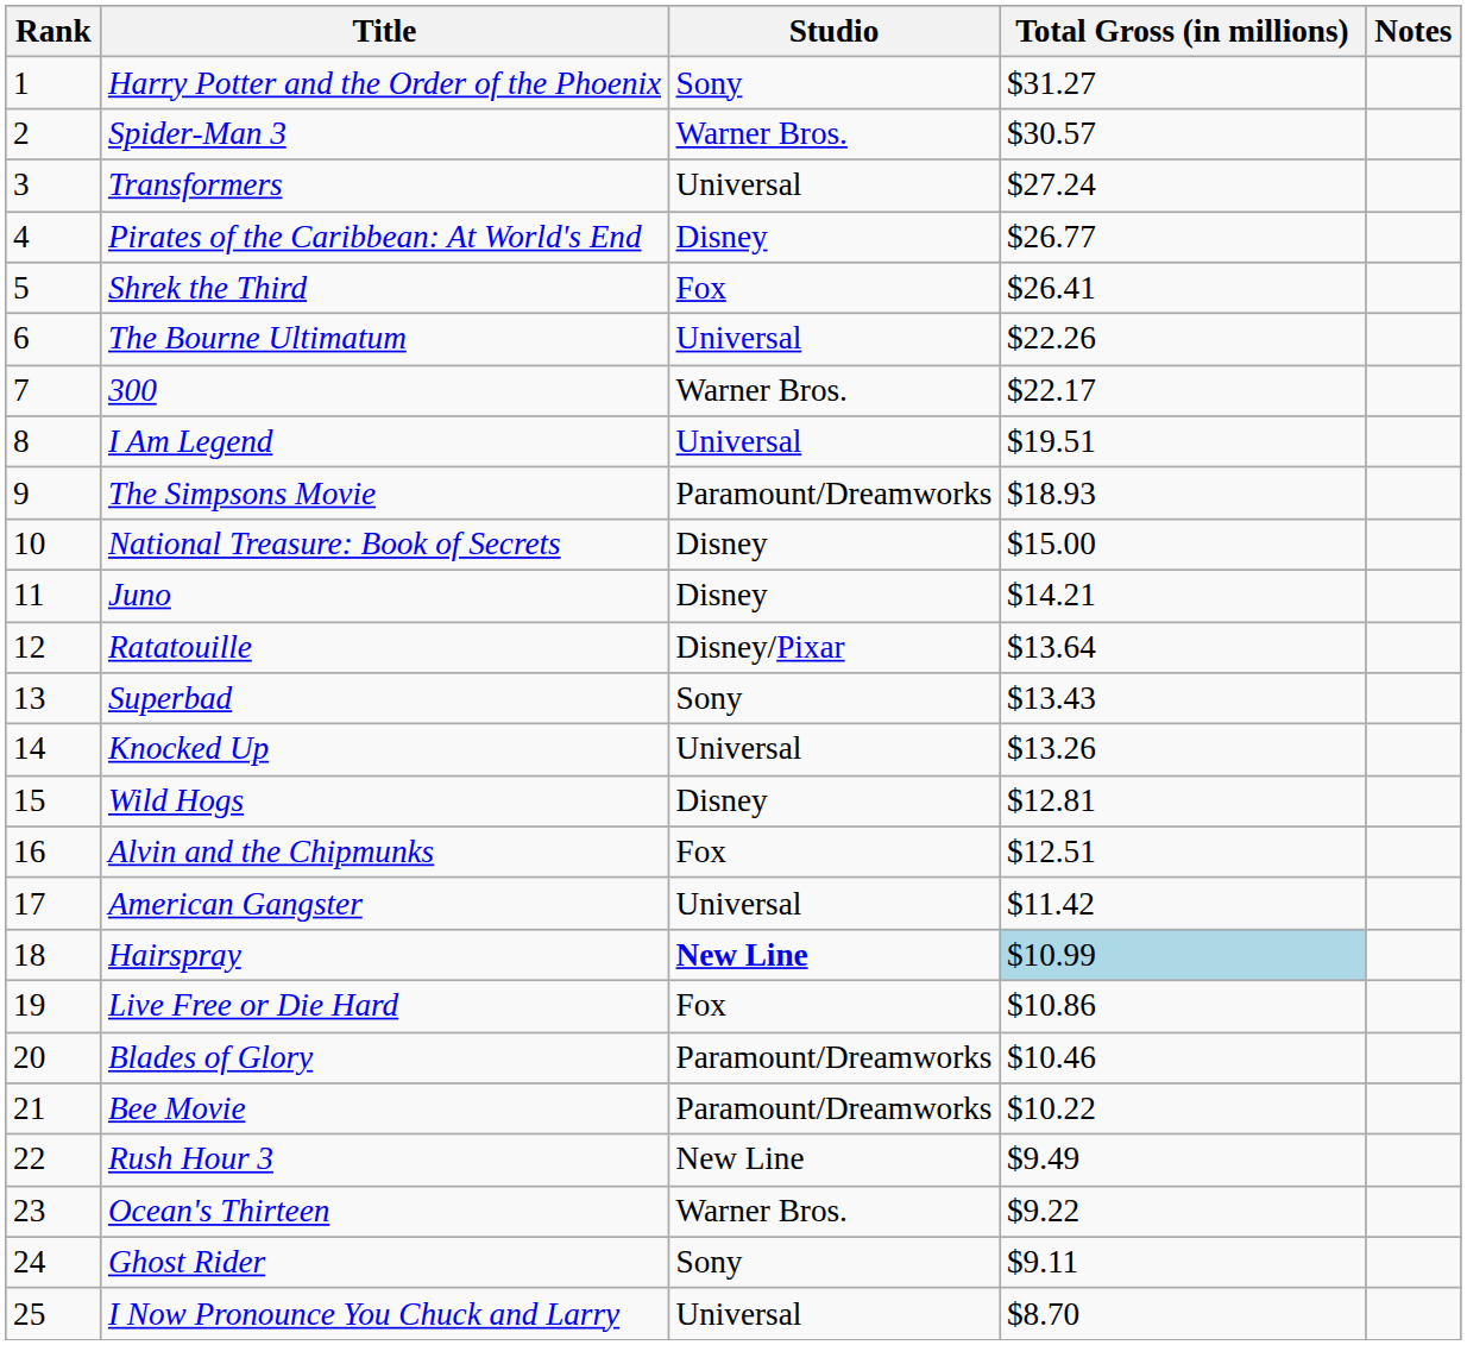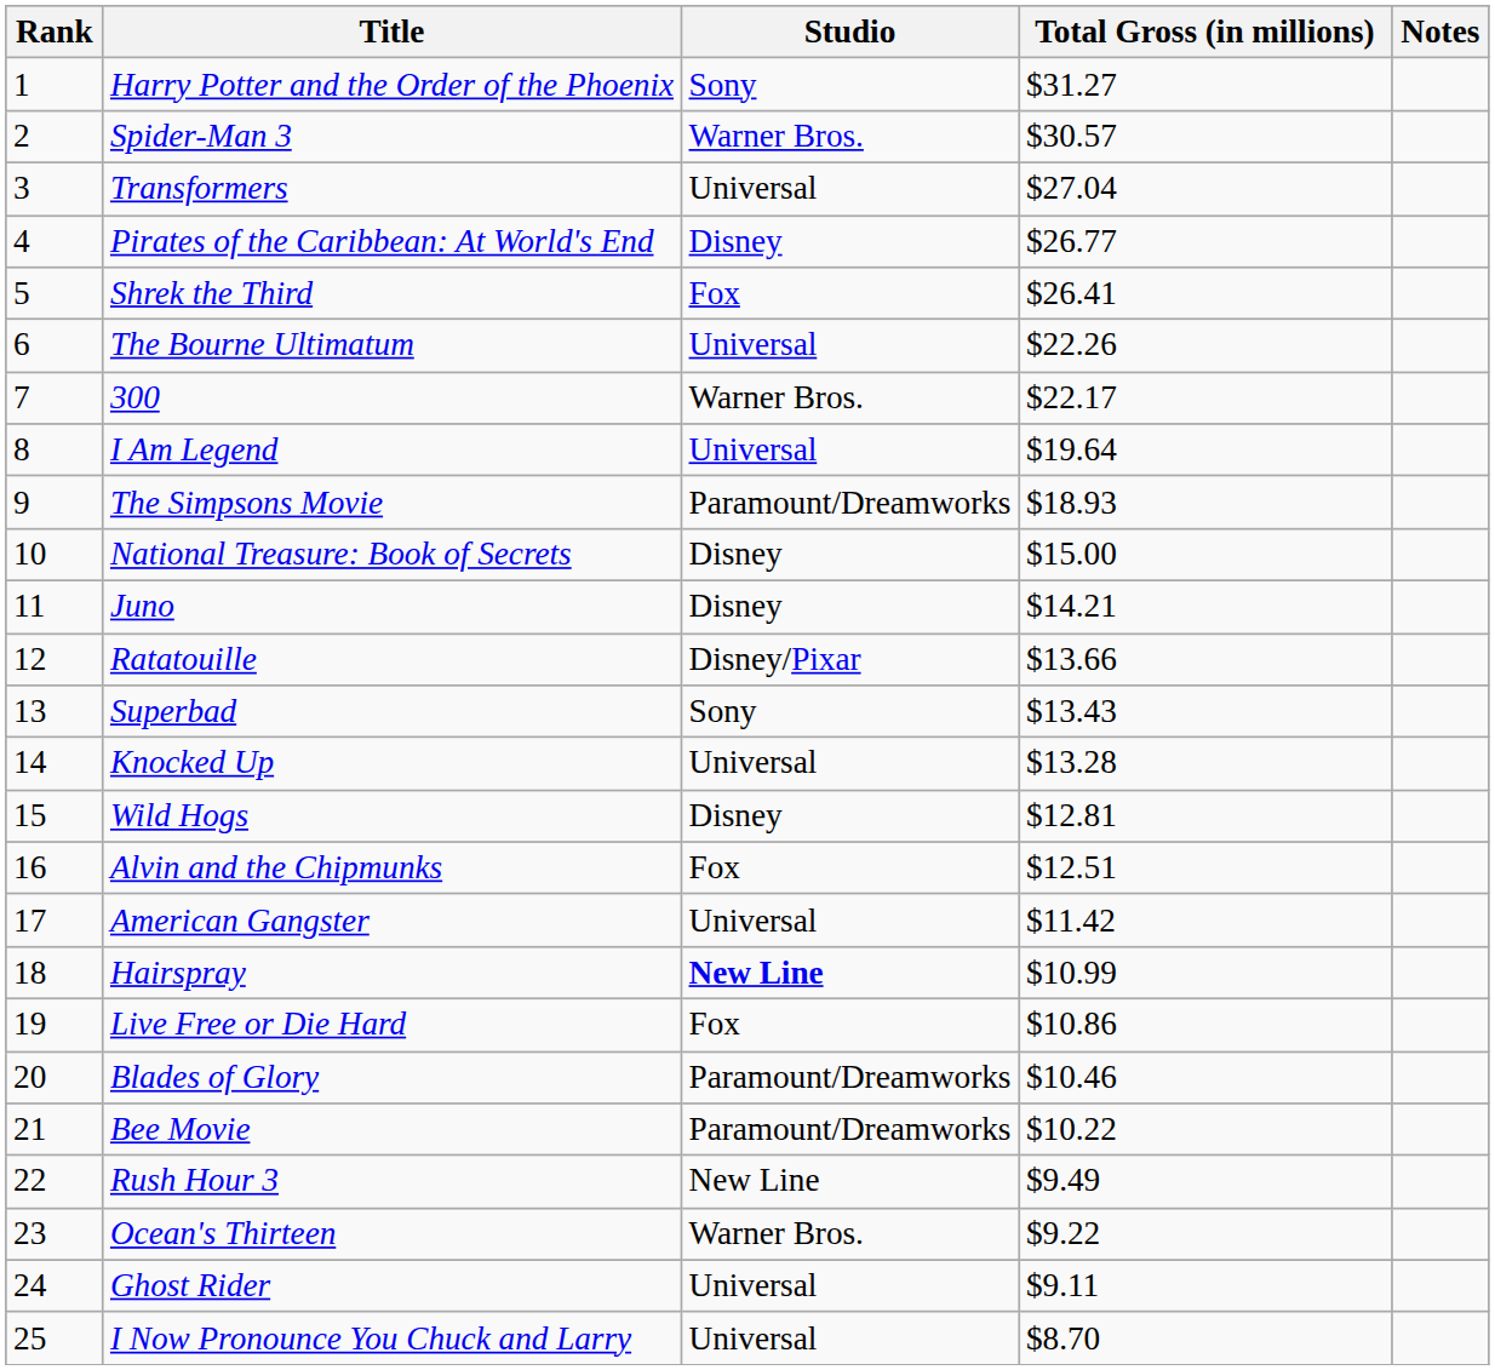Transformers | Total Gross (in millions): $27.24 -> $27.04
I Am Legend | Total Gross (in millions): $19.51 -> $19.64
Ratatouille | Total Gross (in millions): $13.64 -> $13.66
Knocked Up | Total Gross (in millions): $13.26 -> $13.28
Hairspray | Total Gross (in millions): lightblue background -> no background
Ghost Rider | Studio: Sony -> Universal
